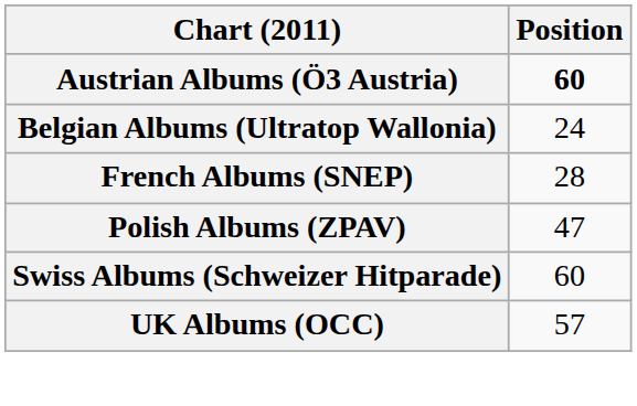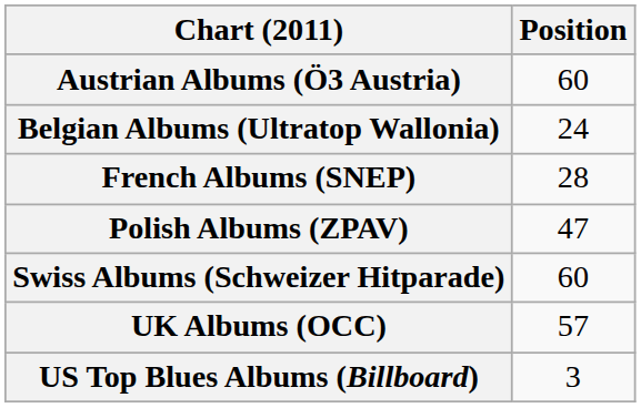Austrian Albums (Ö3 Austria) | Position: bold -> normal
+ row: US Top Blues Albums (Billboard) | 3
